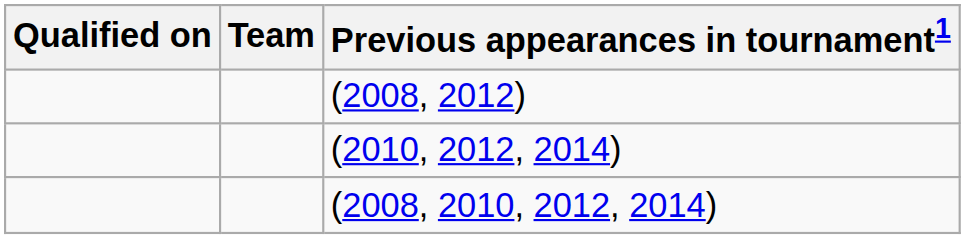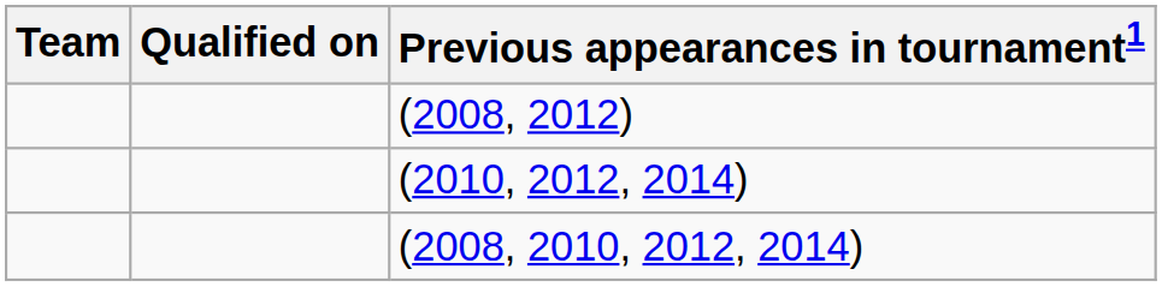columns swapped: Team <-> Qualified on
